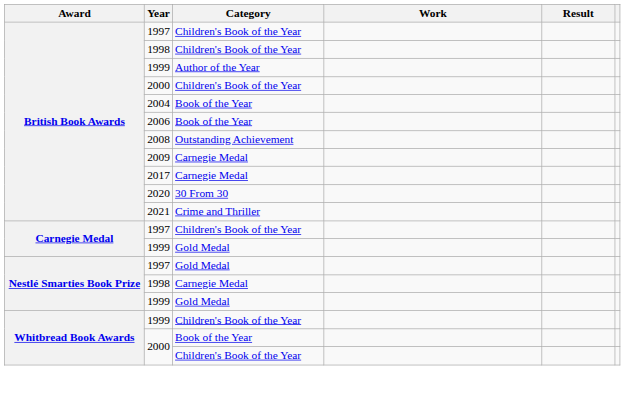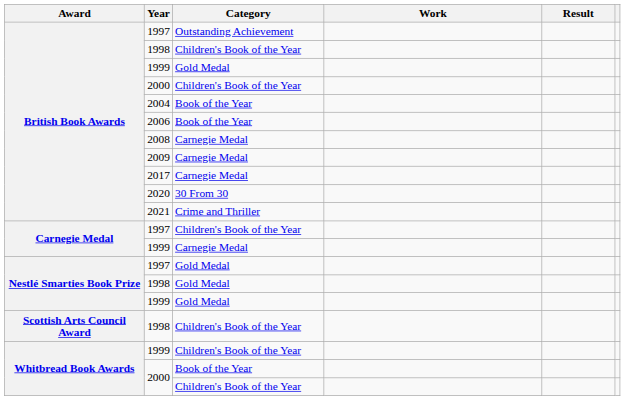British Book Awards / 1997 | Category: Children's Book of the Year -> Outstanding Achievement
British Book Awards / 1999 | Category: Author of the Year -> Gold Medal
2008 | Category: Outstanding Achievement -> Carnegie Medal
Carnegie Medal / 1999 | Category: Gold Medal -> Carnegie Medal
Nestlé Smarties Book Prize / 1998 | Category: Carnegie Medal -> Gold Medal
+ row: Scottish Arts Council Award | 1998 | Children's Book of the Year
